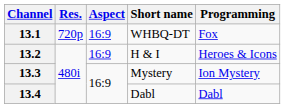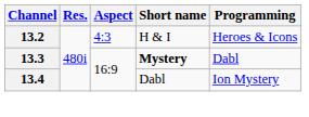- row: 13.1 | 720p | 16:9 | WHBQ-DT | Fox
13.2 | Aspect: 16:9 -> 4:3
13.3 | Short name: normal -> bold
13.3 | Programming: Ion Mystery -> Dabl
13.4 | Programming: Dabl -> Ion Mystery
